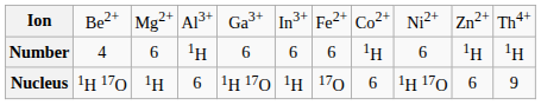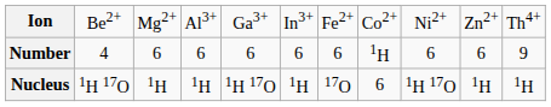Number | column 4: 1H -> 6
Number | column 10: 1H -> 6
Number | column 11: 1H -> 9
Nucleus | column 4: 6 -> 1H
Nucleus | column 10: 6 -> 1H
Nucleus | column 11: 9 -> 1H
